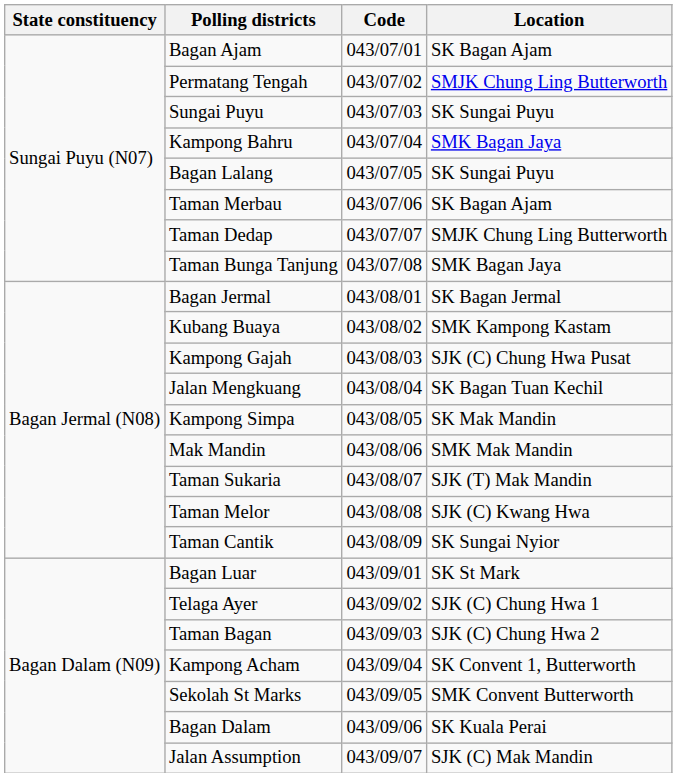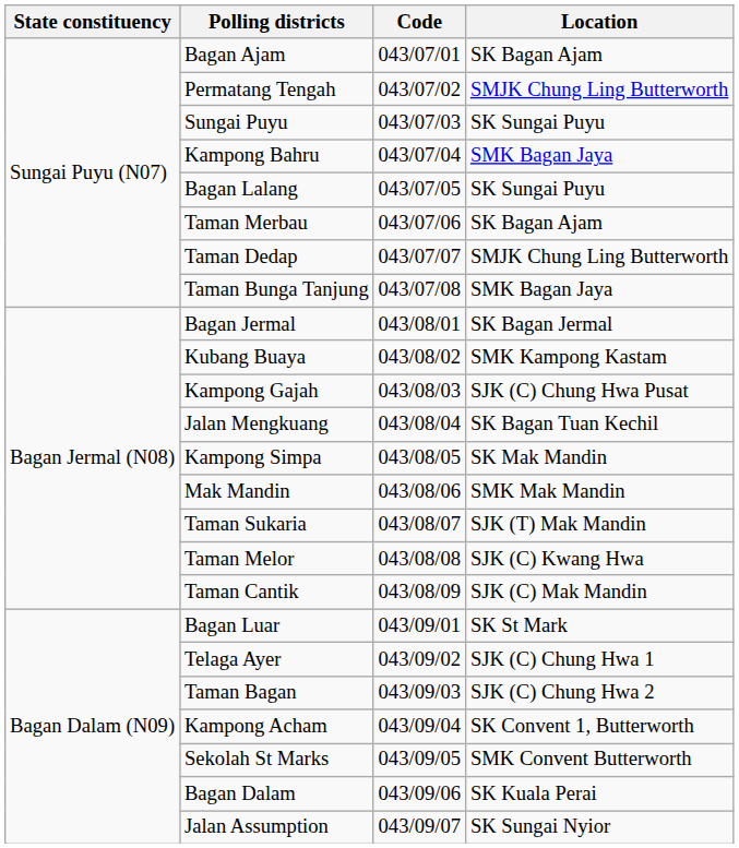Taman Cantik | Location: SK Sungai Nyior -> SJK (C) Mak Mandin
Jalan Assumption | Location: SJK (C) Mak Mandin -> SK Sungai Nyior
